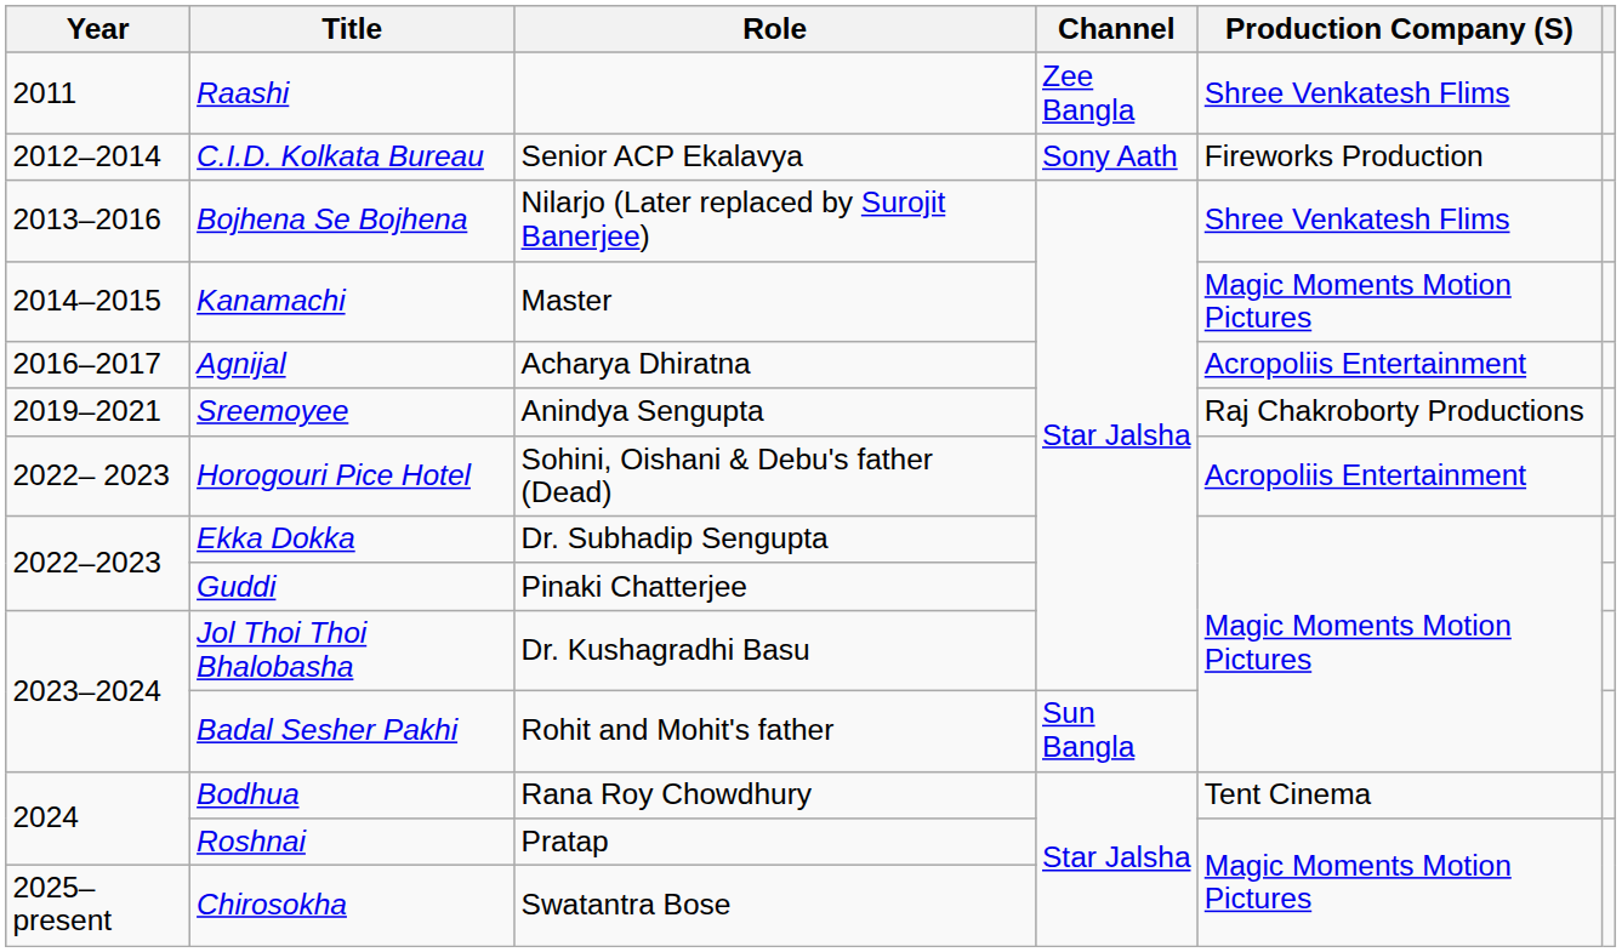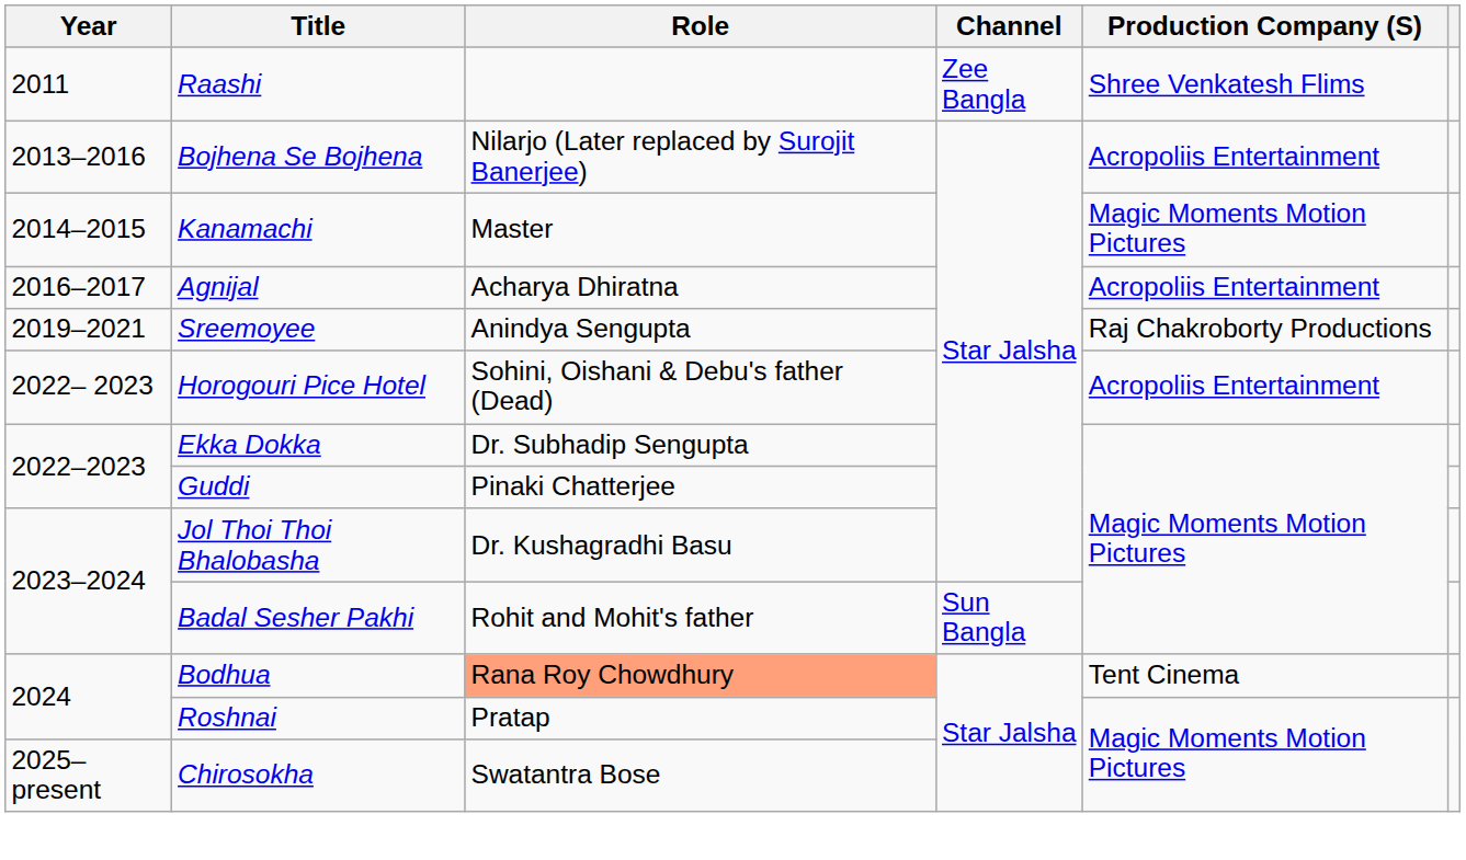- row: 2012–2014 | C.I.D. Kolkata Bureau | Senior ACP Ekalavya | Sony Aath | Fireworks Production
Bojhena Se Bojhena | Production Company (S): Shree Venkatesh Flims -> Acropoliis Entertainment
Bodhua | Role: no background -> lightsalmon background
